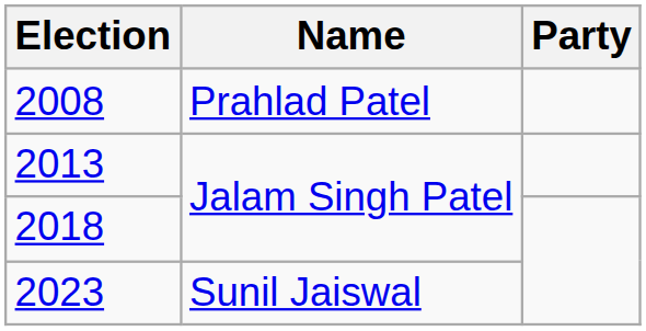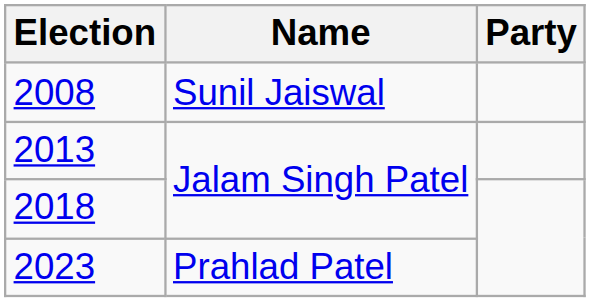2008 | Name: Prahlad Patel -> Sunil Jaiswal
2023 | Name: Sunil Jaiswal -> Prahlad Patel
